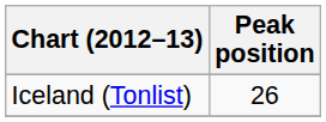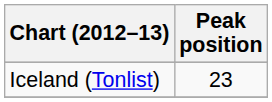Iceland (Tonlist) | Peak position: 26 -> 23
